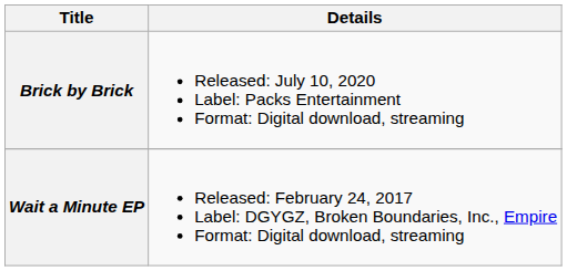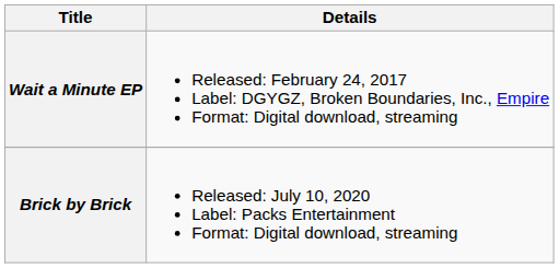rows swapped: Wait a Minute EP <-> Brick by Brick
